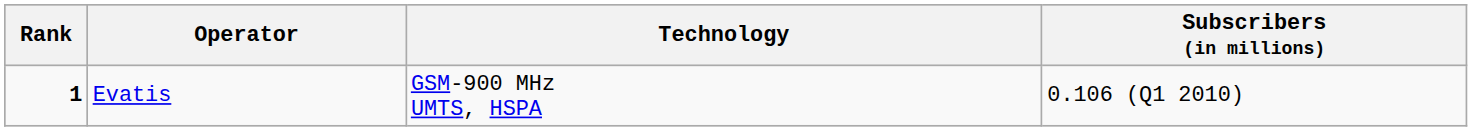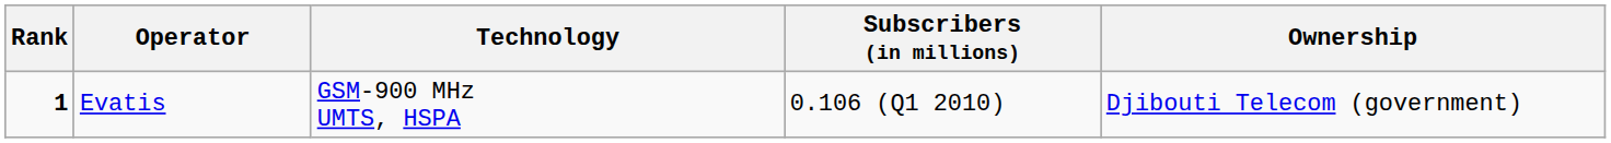+ column: Ownership | Djibouti Telecom (government)
